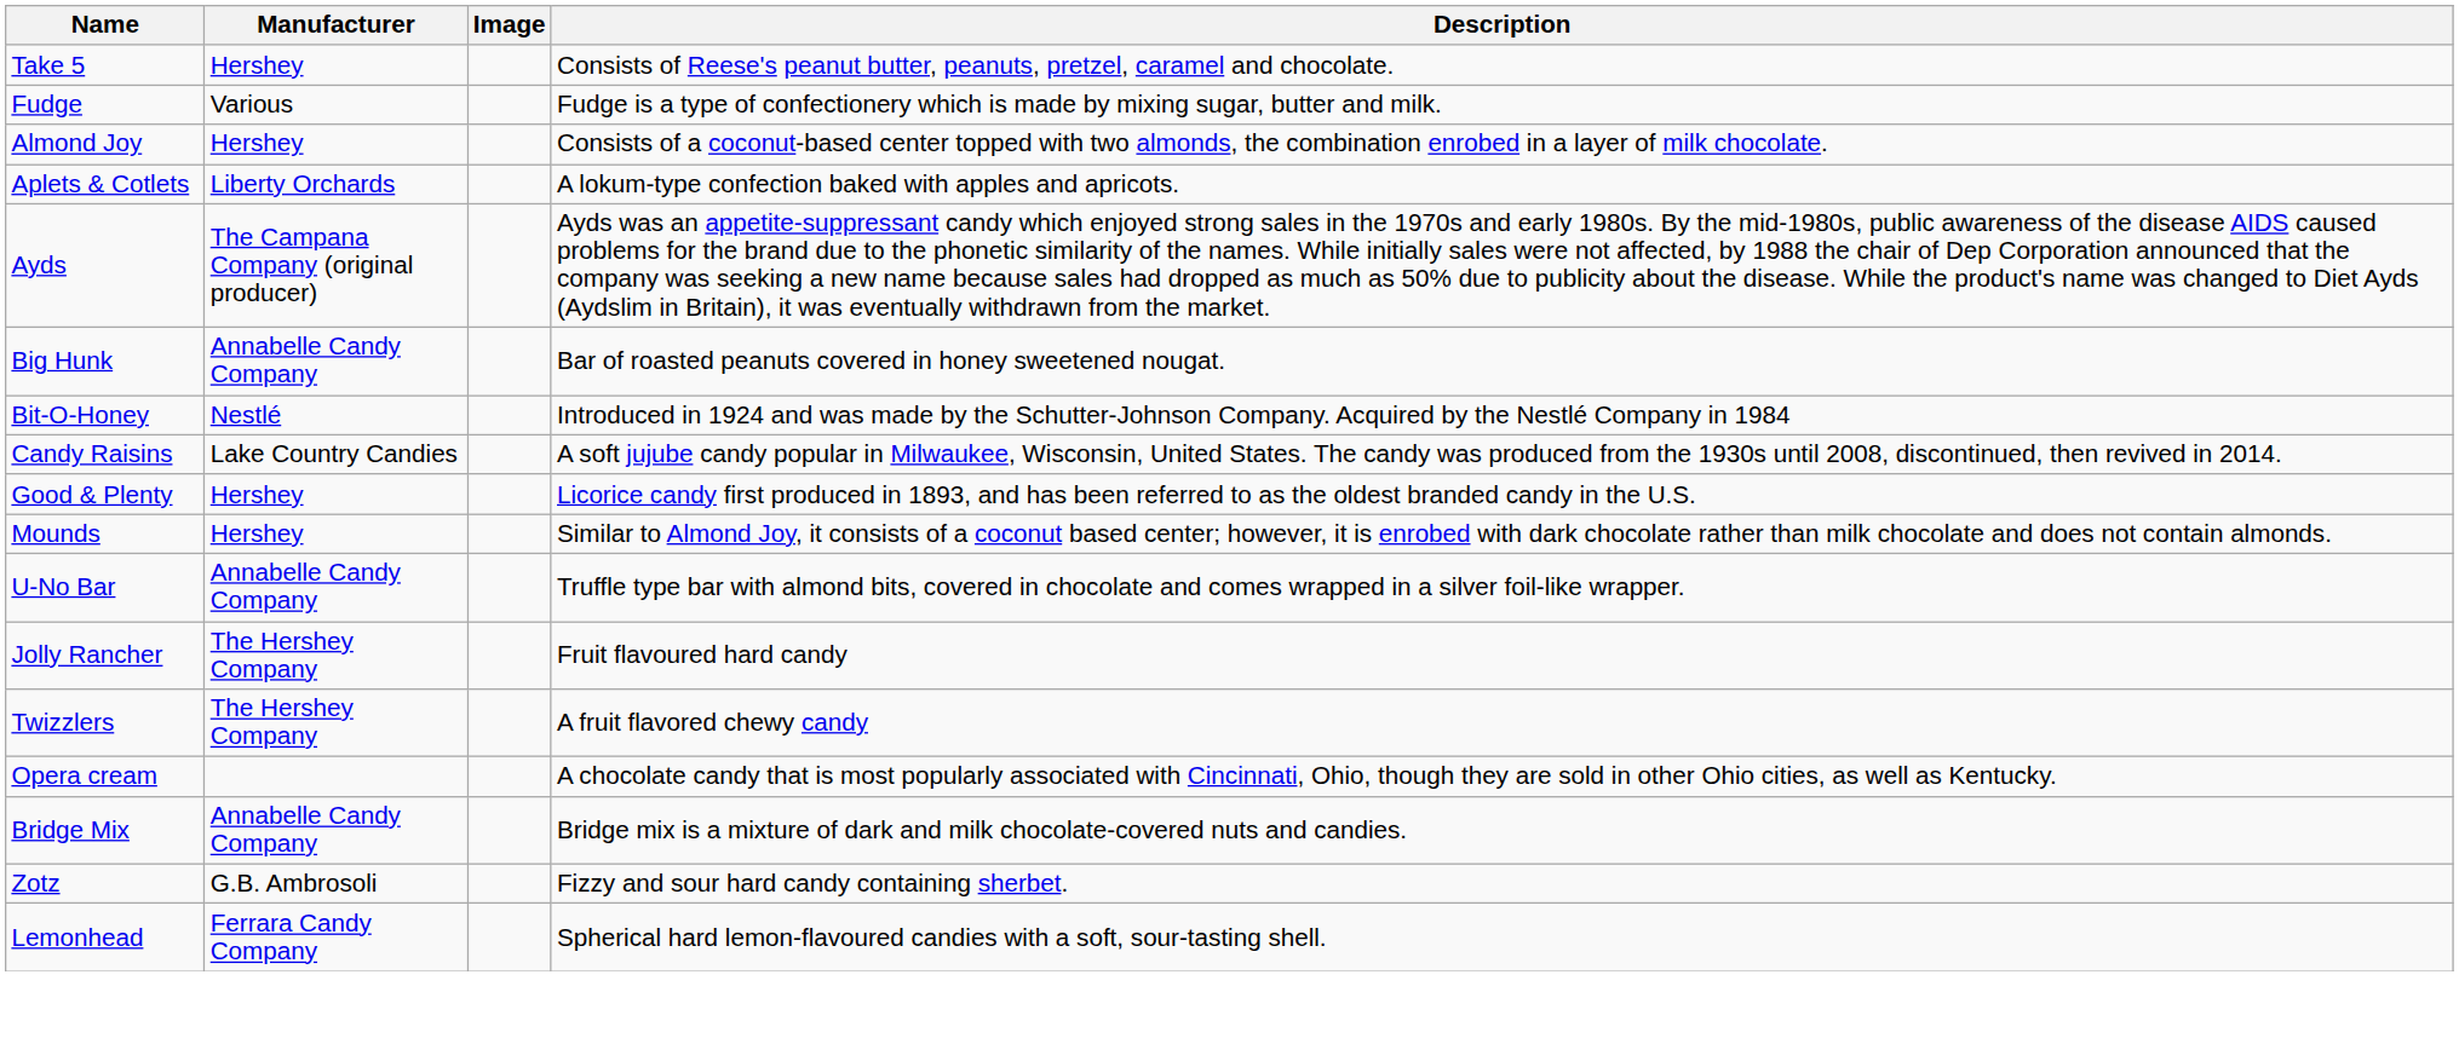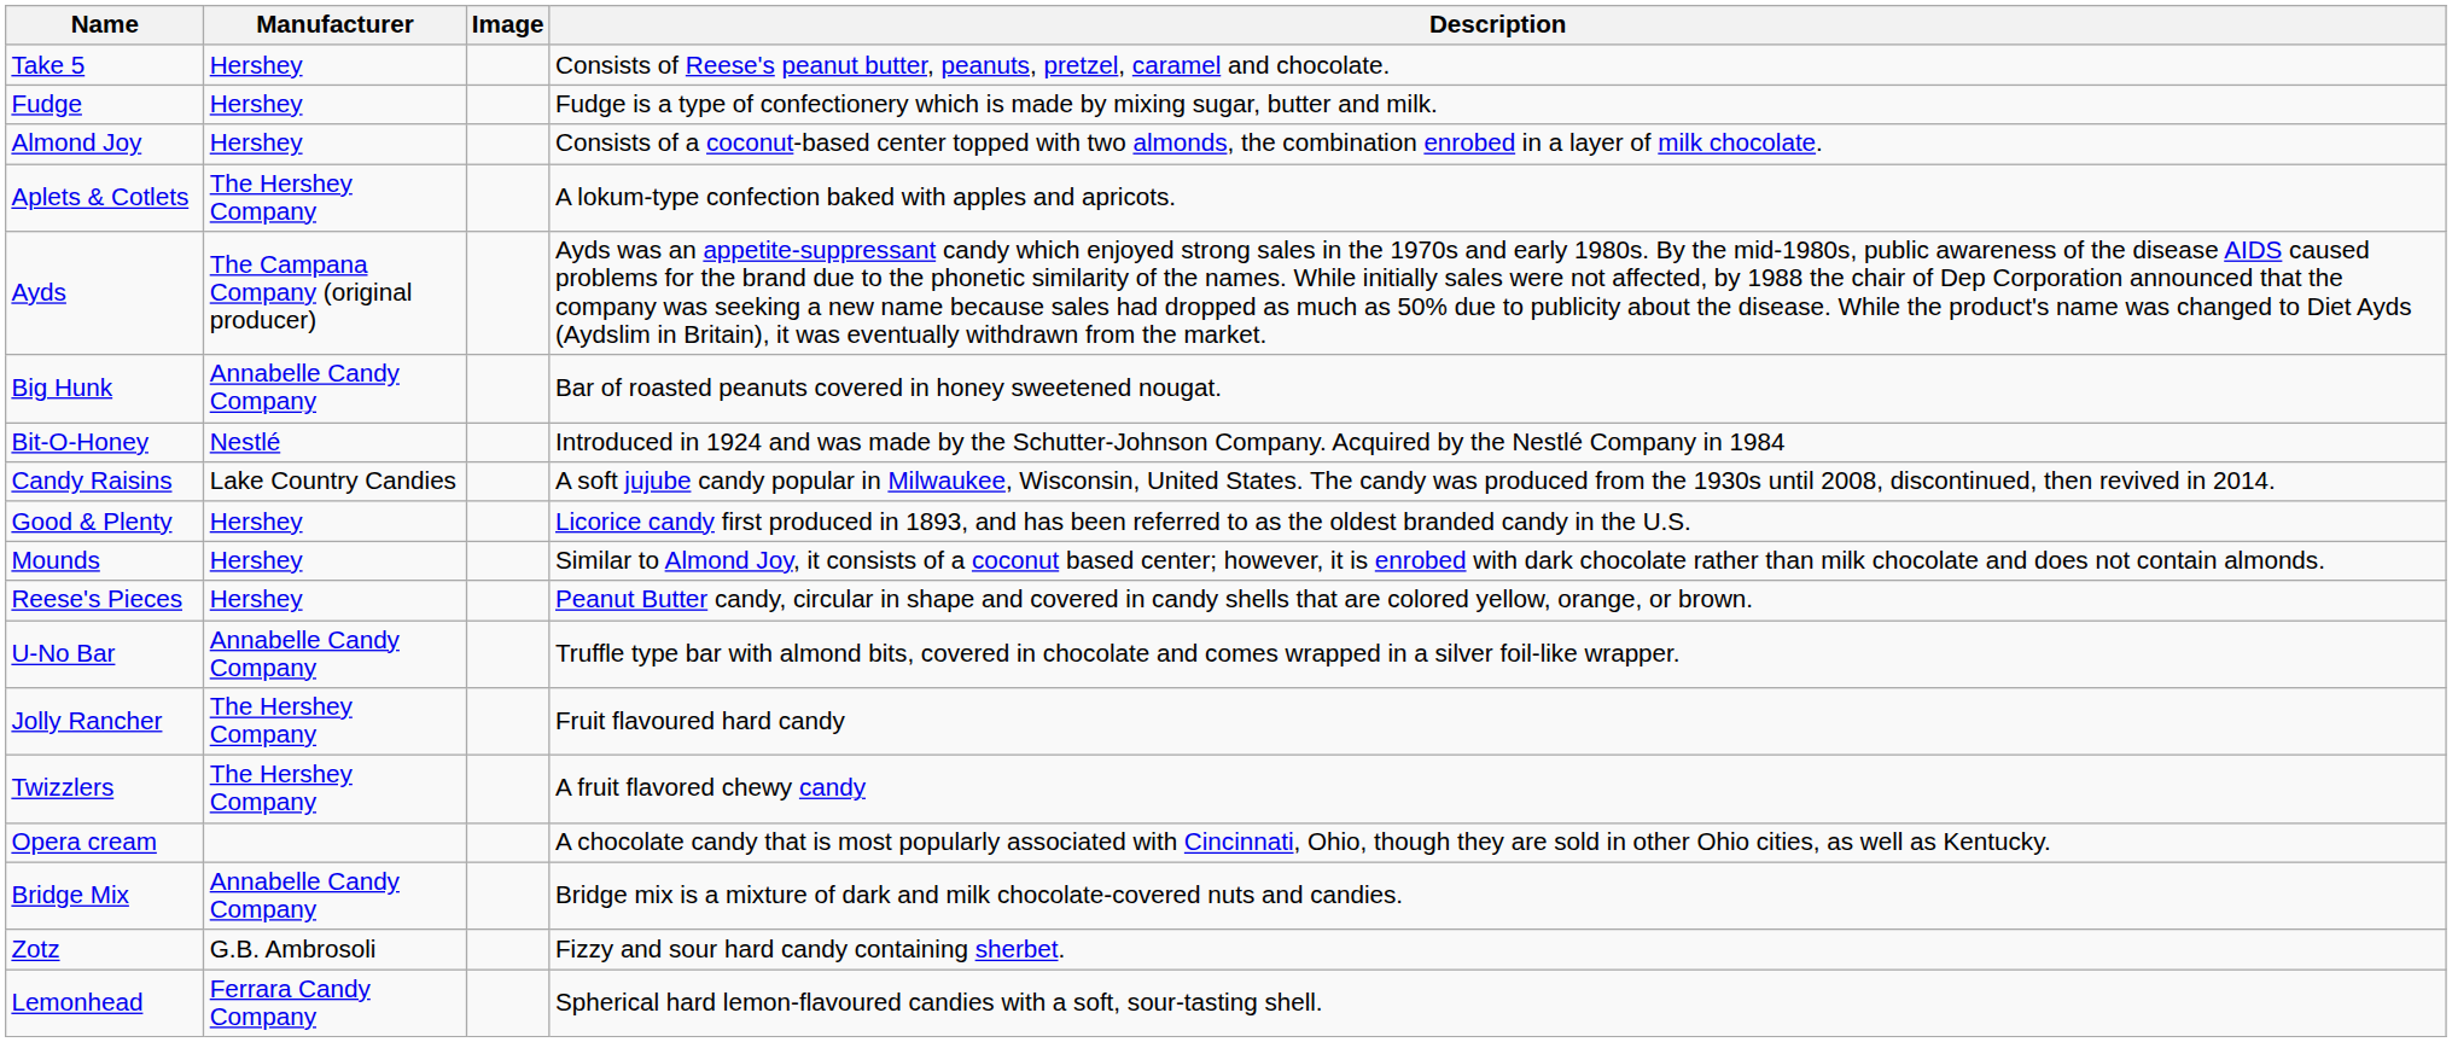Fudge | Manufacturer: Various -> Hershey
Aplets & Cotlets | Manufacturer: Liberty Orchards -> The Hershey Company
+ row: Reese's Pieces | Hershey | Peanut Butter candy, circular in shape and covered in candy shells that are colored yellow, orange, or brown.
